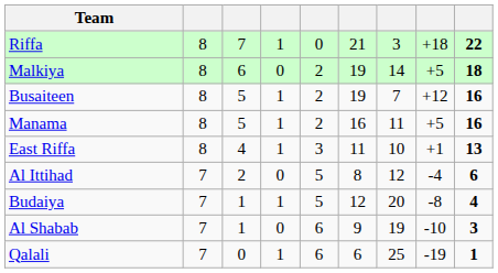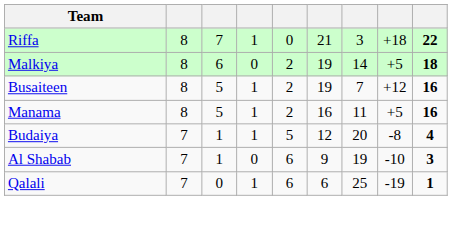- row: East Riffa | 8 | 4 | 1 | 3 | 11 | 10 | +1 | 13
- row: Al Ittihad | 7 | 2 | 0 | 5 | 8 | 12 | -4 | 6
